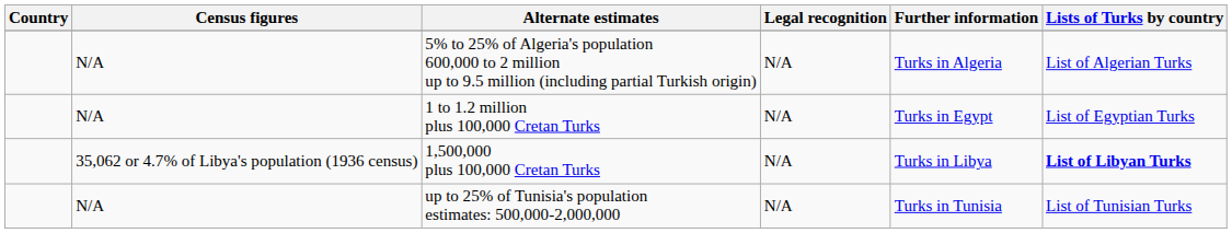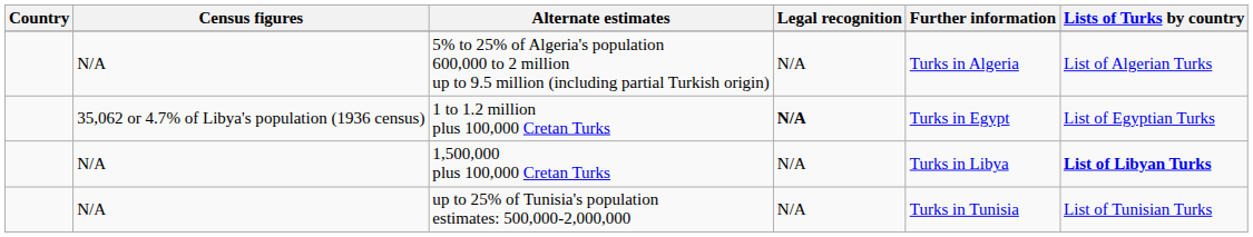1 to 1.2 million plus 100,000 Cretan Turks | Census figures: N/A -> 35,062 or 4.7% of Libya's population (1936 census)
1 to 1.2 million plus 100,000 Cretan Turks | Legal recognition: normal -> bold
1,500,000 plus 100,000 Cretan Turks | Census figures: 35,062 or 4.7% of Libya's population (1936 census) -> N/A
